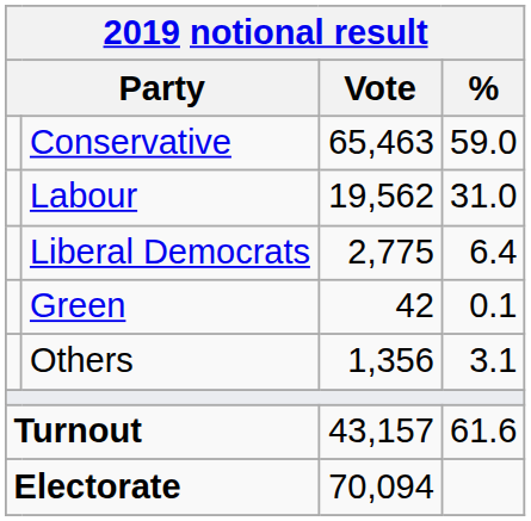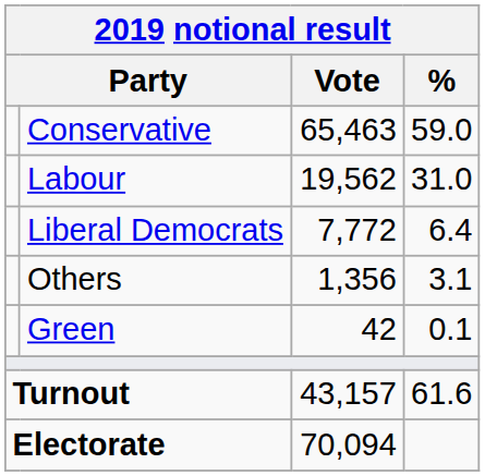Liberal Democrats | Vote: 2,775 -> 7,772
rows swapped: Others <-> Green
